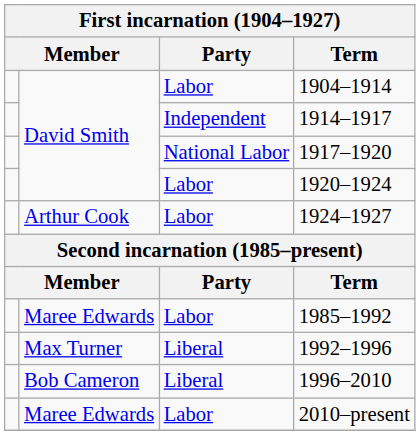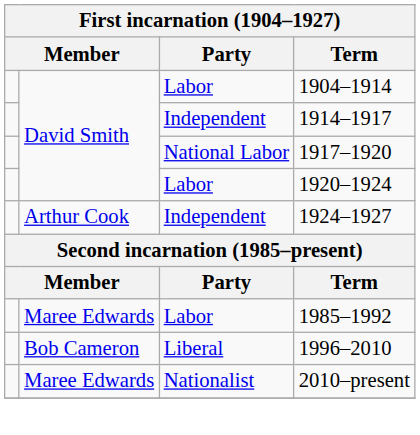1924–1927 | Party: Labor -> Independent
- row: Max Turner | Liberal | 1992–1996
2010–present | Party: Labor -> Nationalist
